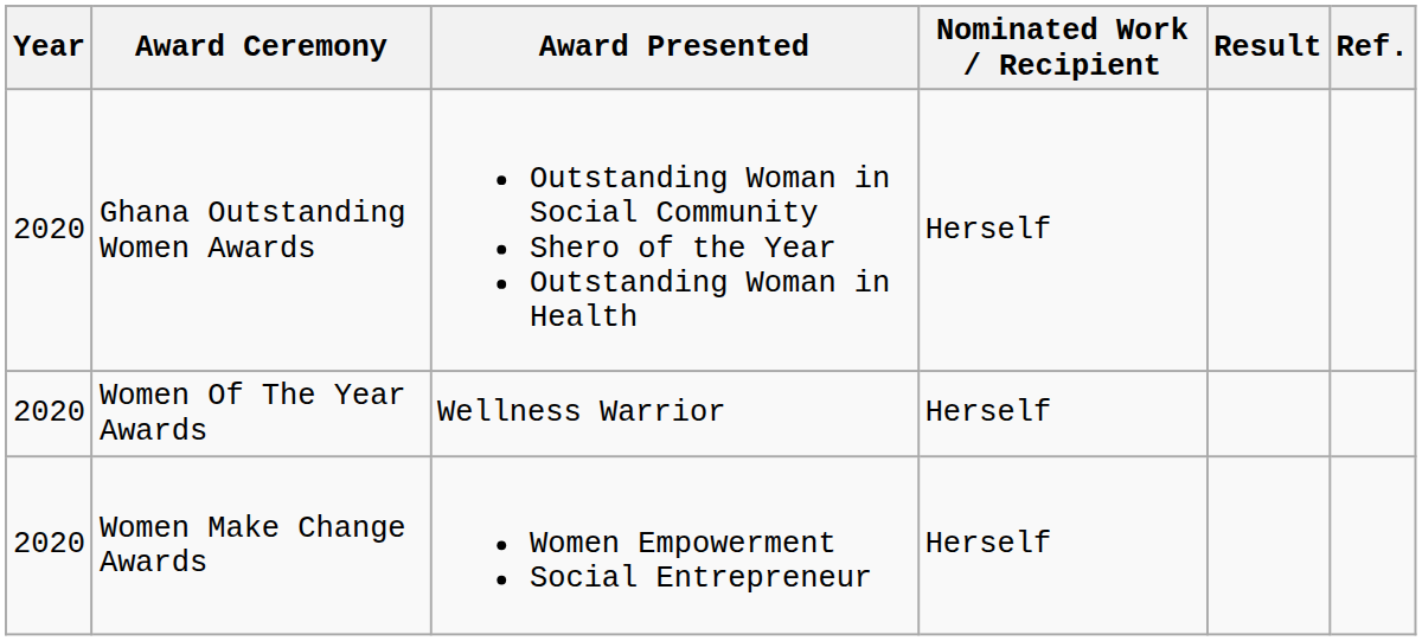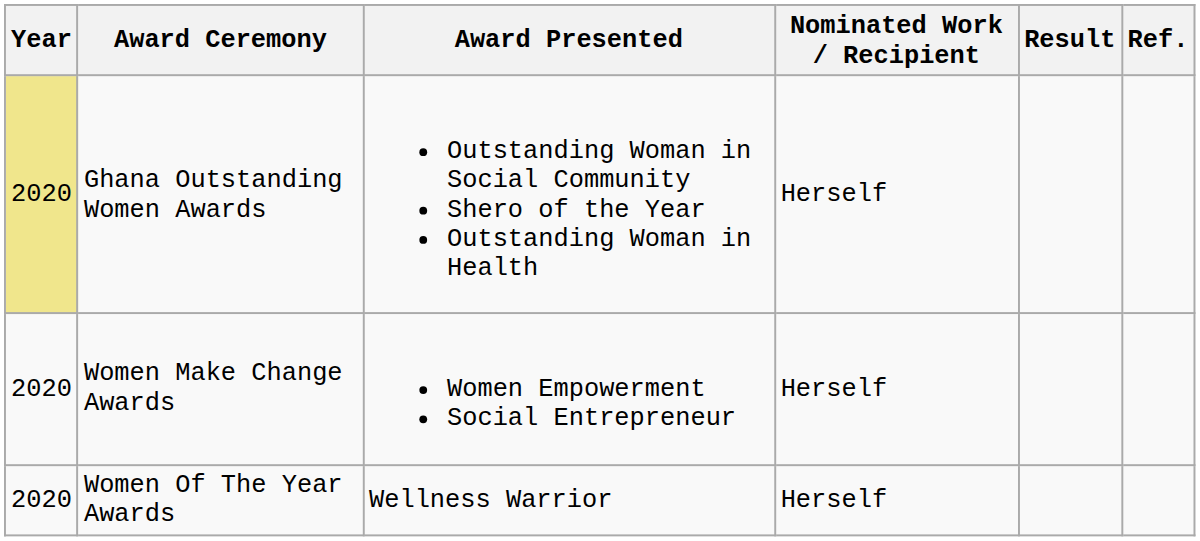Ghana Outstanding Women Awards | Year: no background -> khaki background
rows swapped: Women Of The Year Awards <-> Women Make Change Awards
